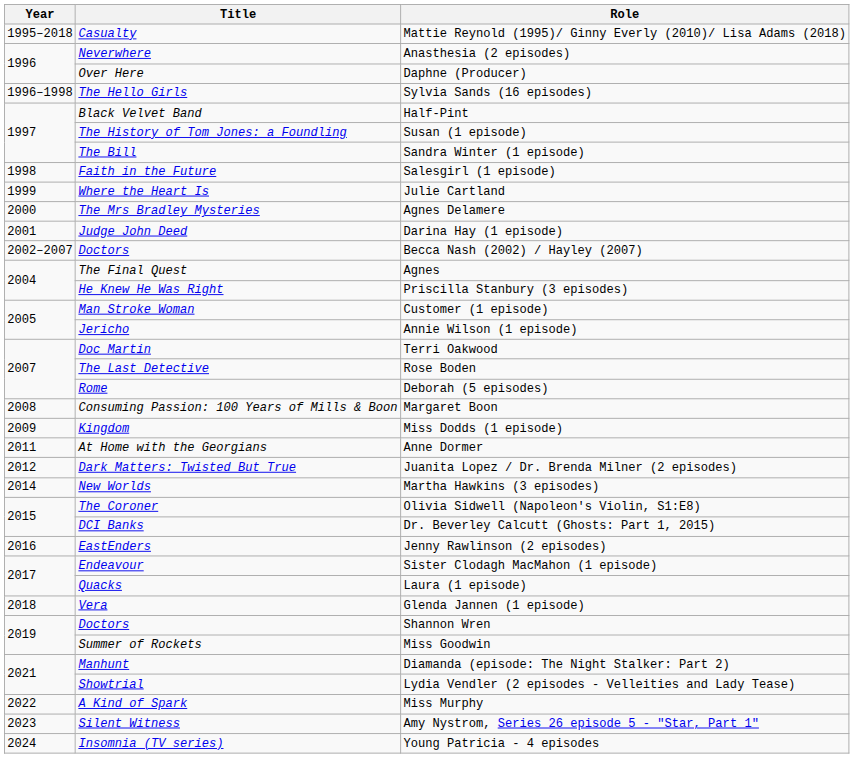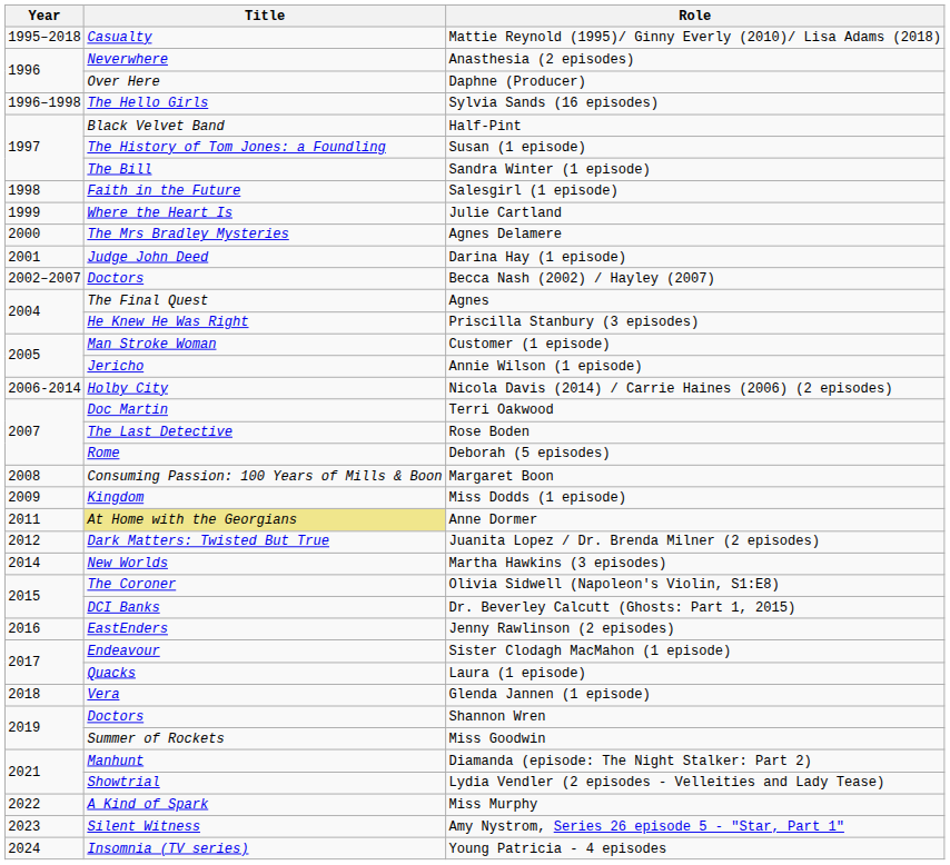+ row: 2006-2014 | Holby City | Nicola Davis (2014) / Carrie Haines (2006) (2 episodes)
Anne Dormer | Title: no background -> khaki background
